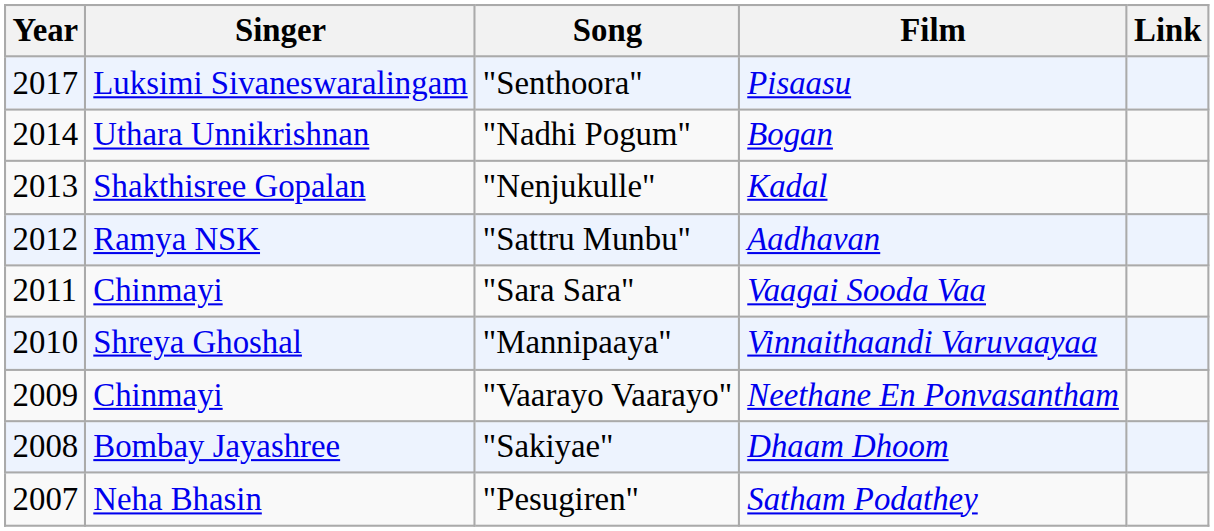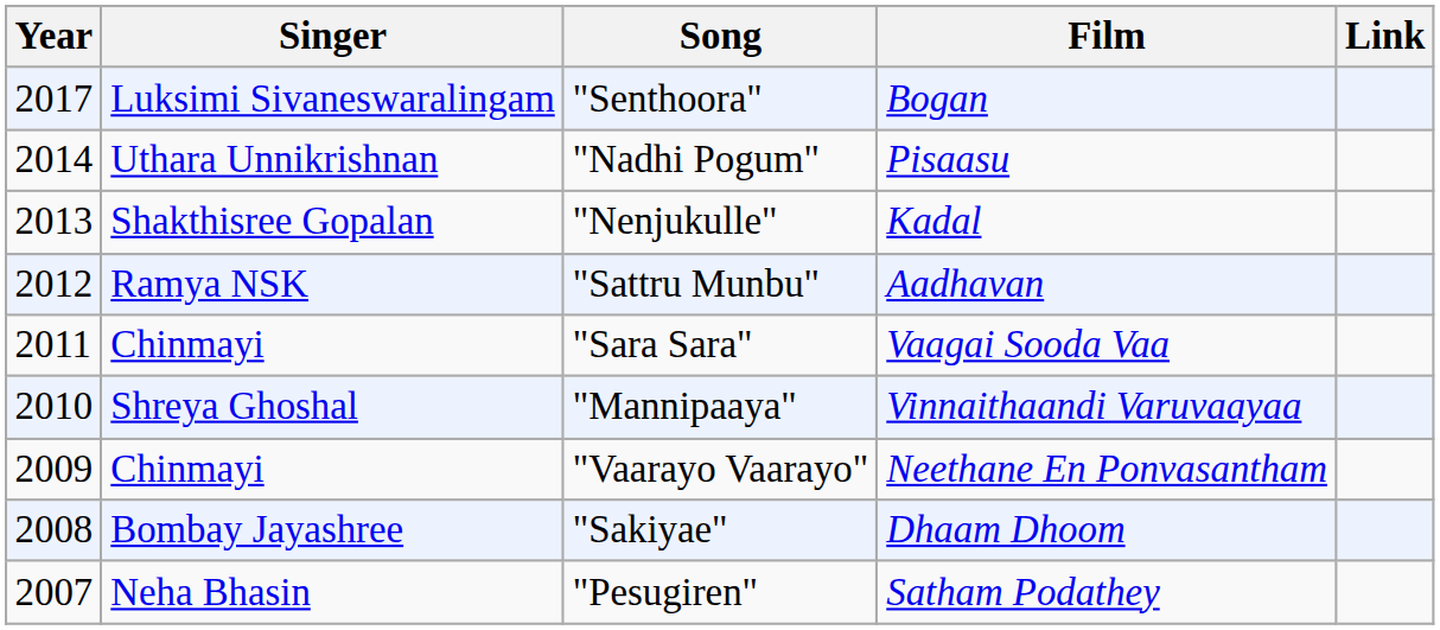"Senthoora" | Film: Pisaasu -> Bogan
"Nadhi Pogum" | Film: Bogan -> Pisaasu
